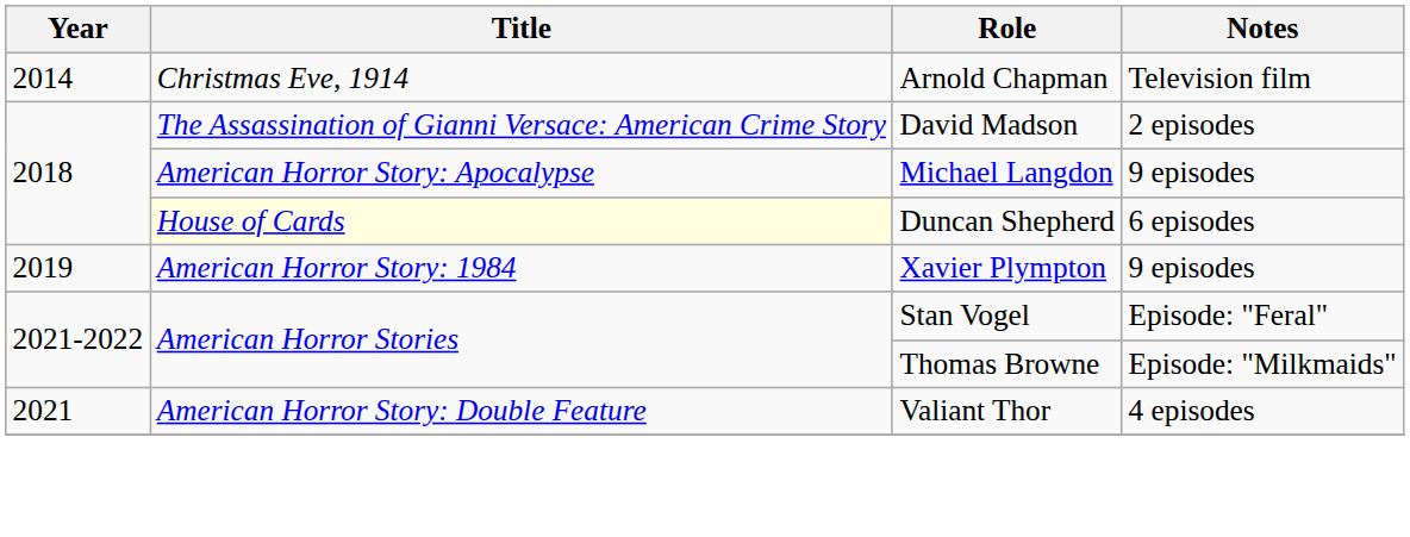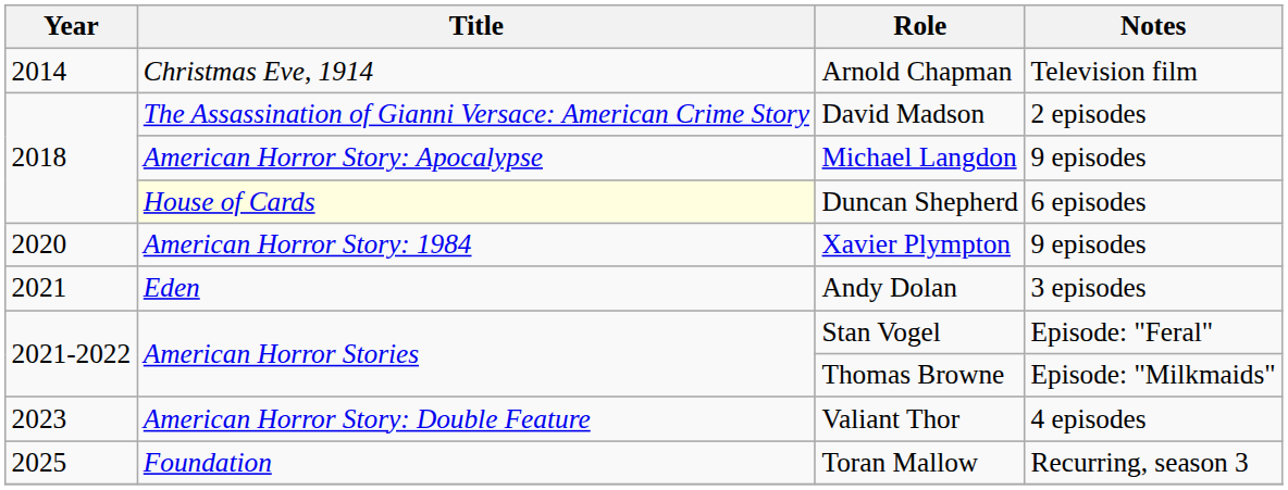Xavier Plympton | Year: 2019 -> 2020
+ row: 2021 | Eden | Andy Dolan | 3 episodes
Valiant Thor | Year: 2021 -> 2023
+ row: 2025 | Foundation | Toran Mallow | Recurring, season 3
